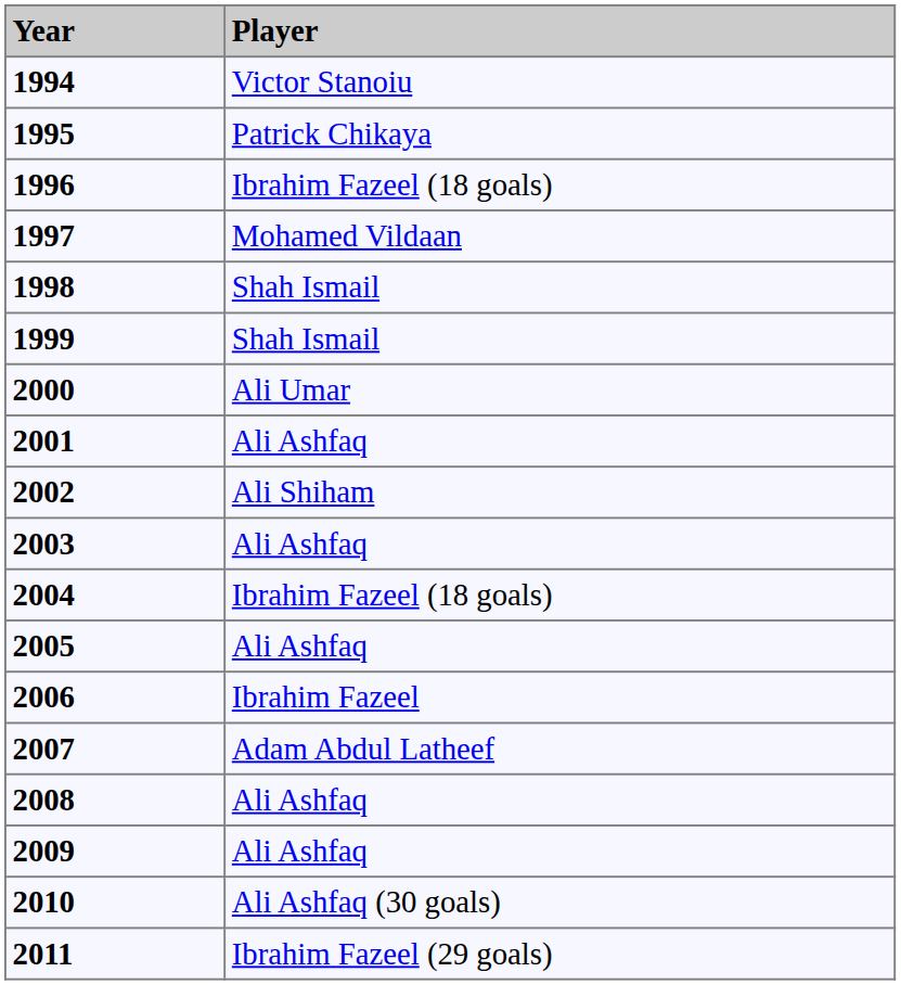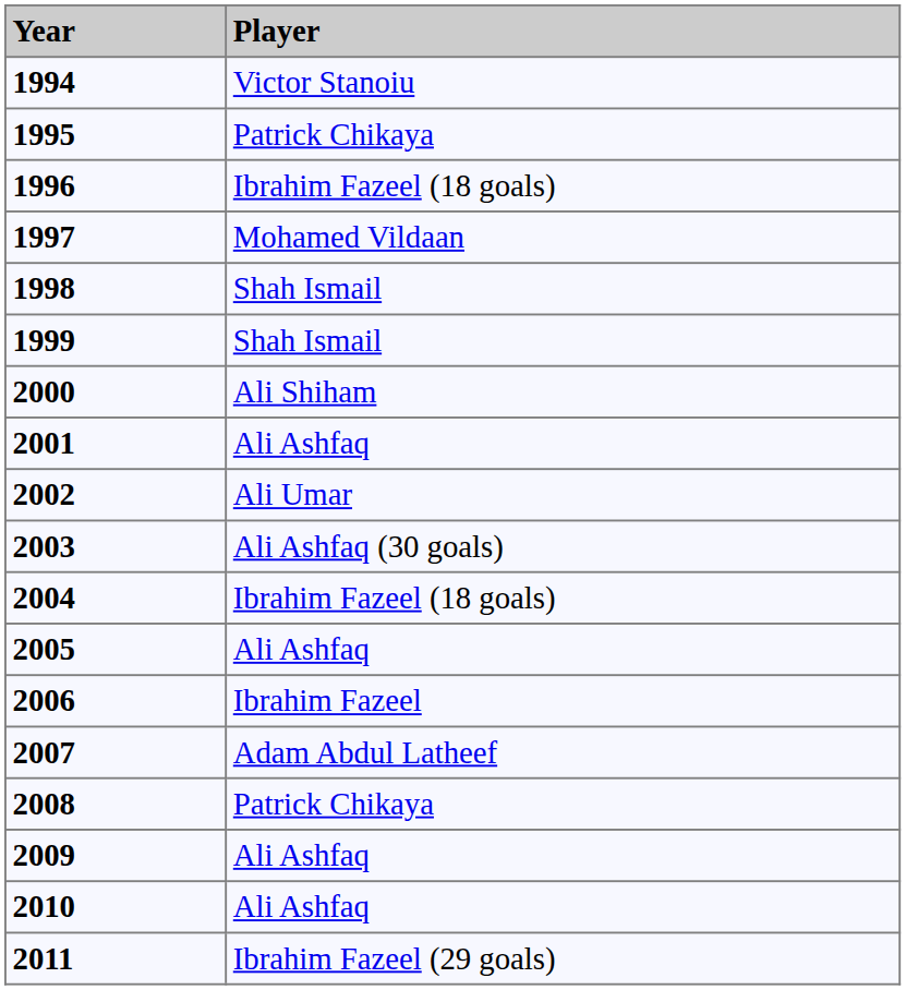2000 | Player: Ali Umar -> Ali Shiham
2002 | Player: Ali Shiham -> Ali Umar
2003 | Player: Ali Ashfaq -> Ali Ashfaq (30 goals)
2008 | Player: Ali Ashfaq -> Patrick Chikaya
2010 | Player: Ali Ashfaq (30 goals) -> Ali Ashfaq
